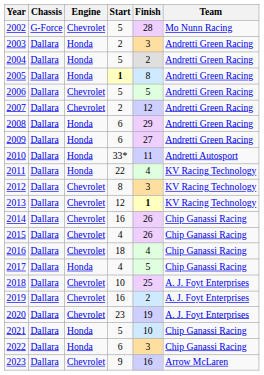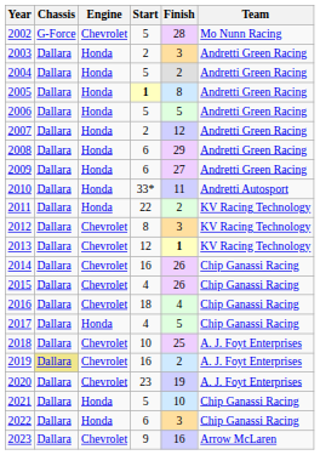2006 | Engine: Chevrolet -> Honda
2007 | Engine: Chevrolet -> Honda
2011 | Finish: 4 -> 2
2019 | Chassis: no background -> khaki background
